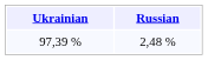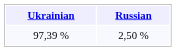97,39 % | Russian: 2,48 % -> 2,50 %
